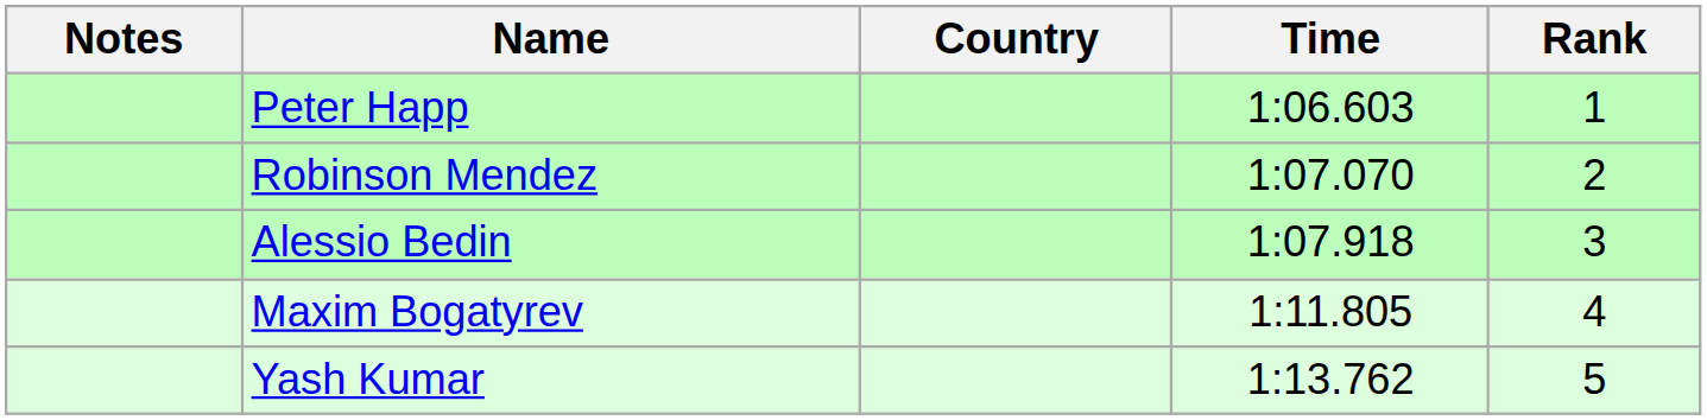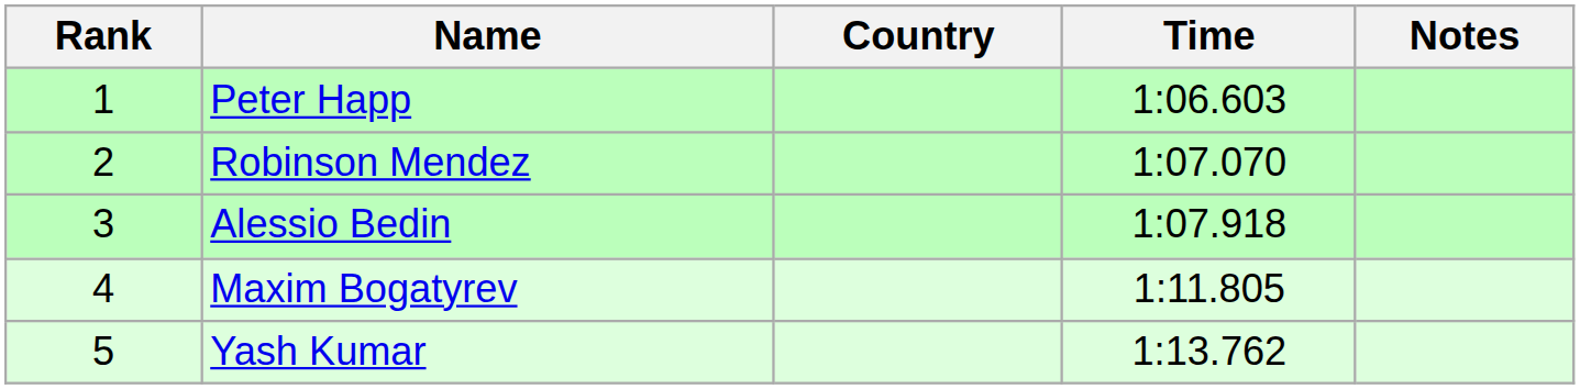columns swapped: Rank <-> Notes
